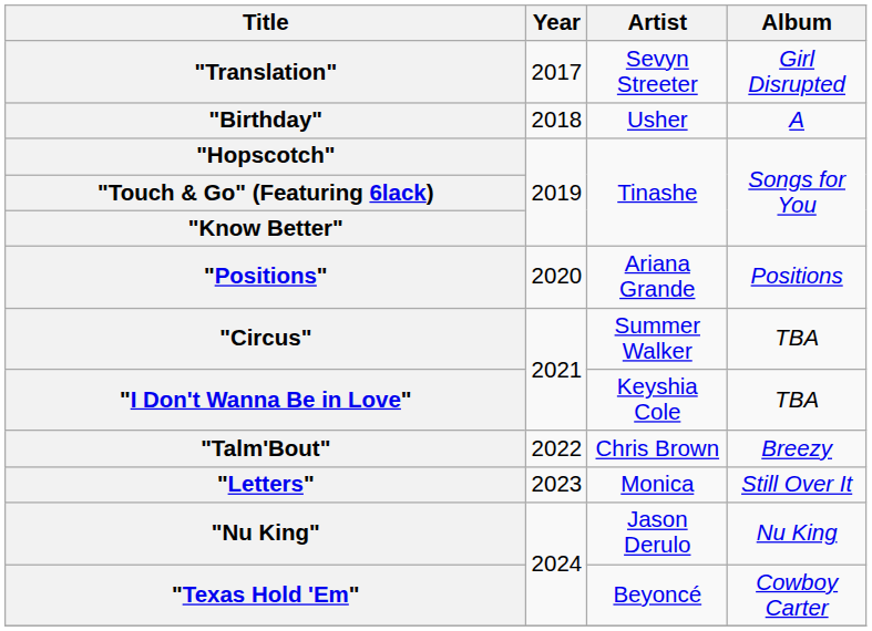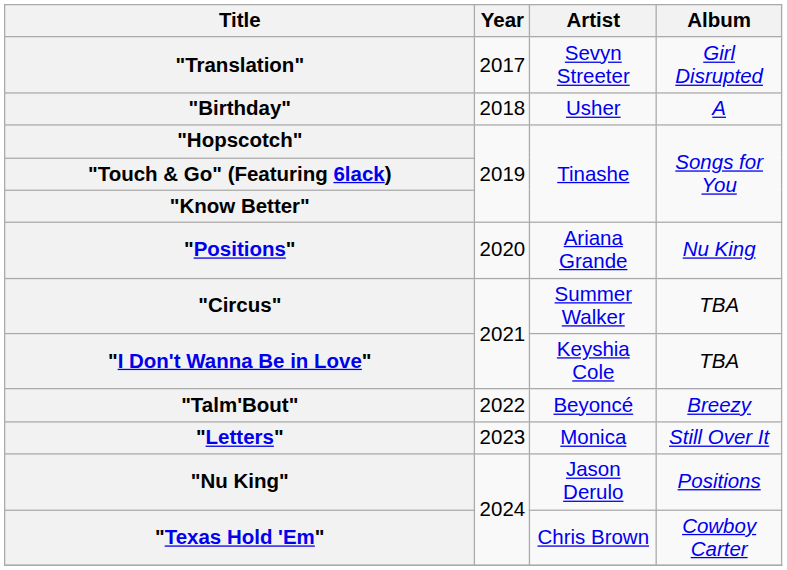"Positions" | Album: Positions -> Nu King
"Talm'Bout" | Artist: Chris Brown -> Beyoncé
"Nu King" | Album: Nu King -> Positions
"Texas Hold 'Em" | Artist: Beyoncé -> Chris Brown
